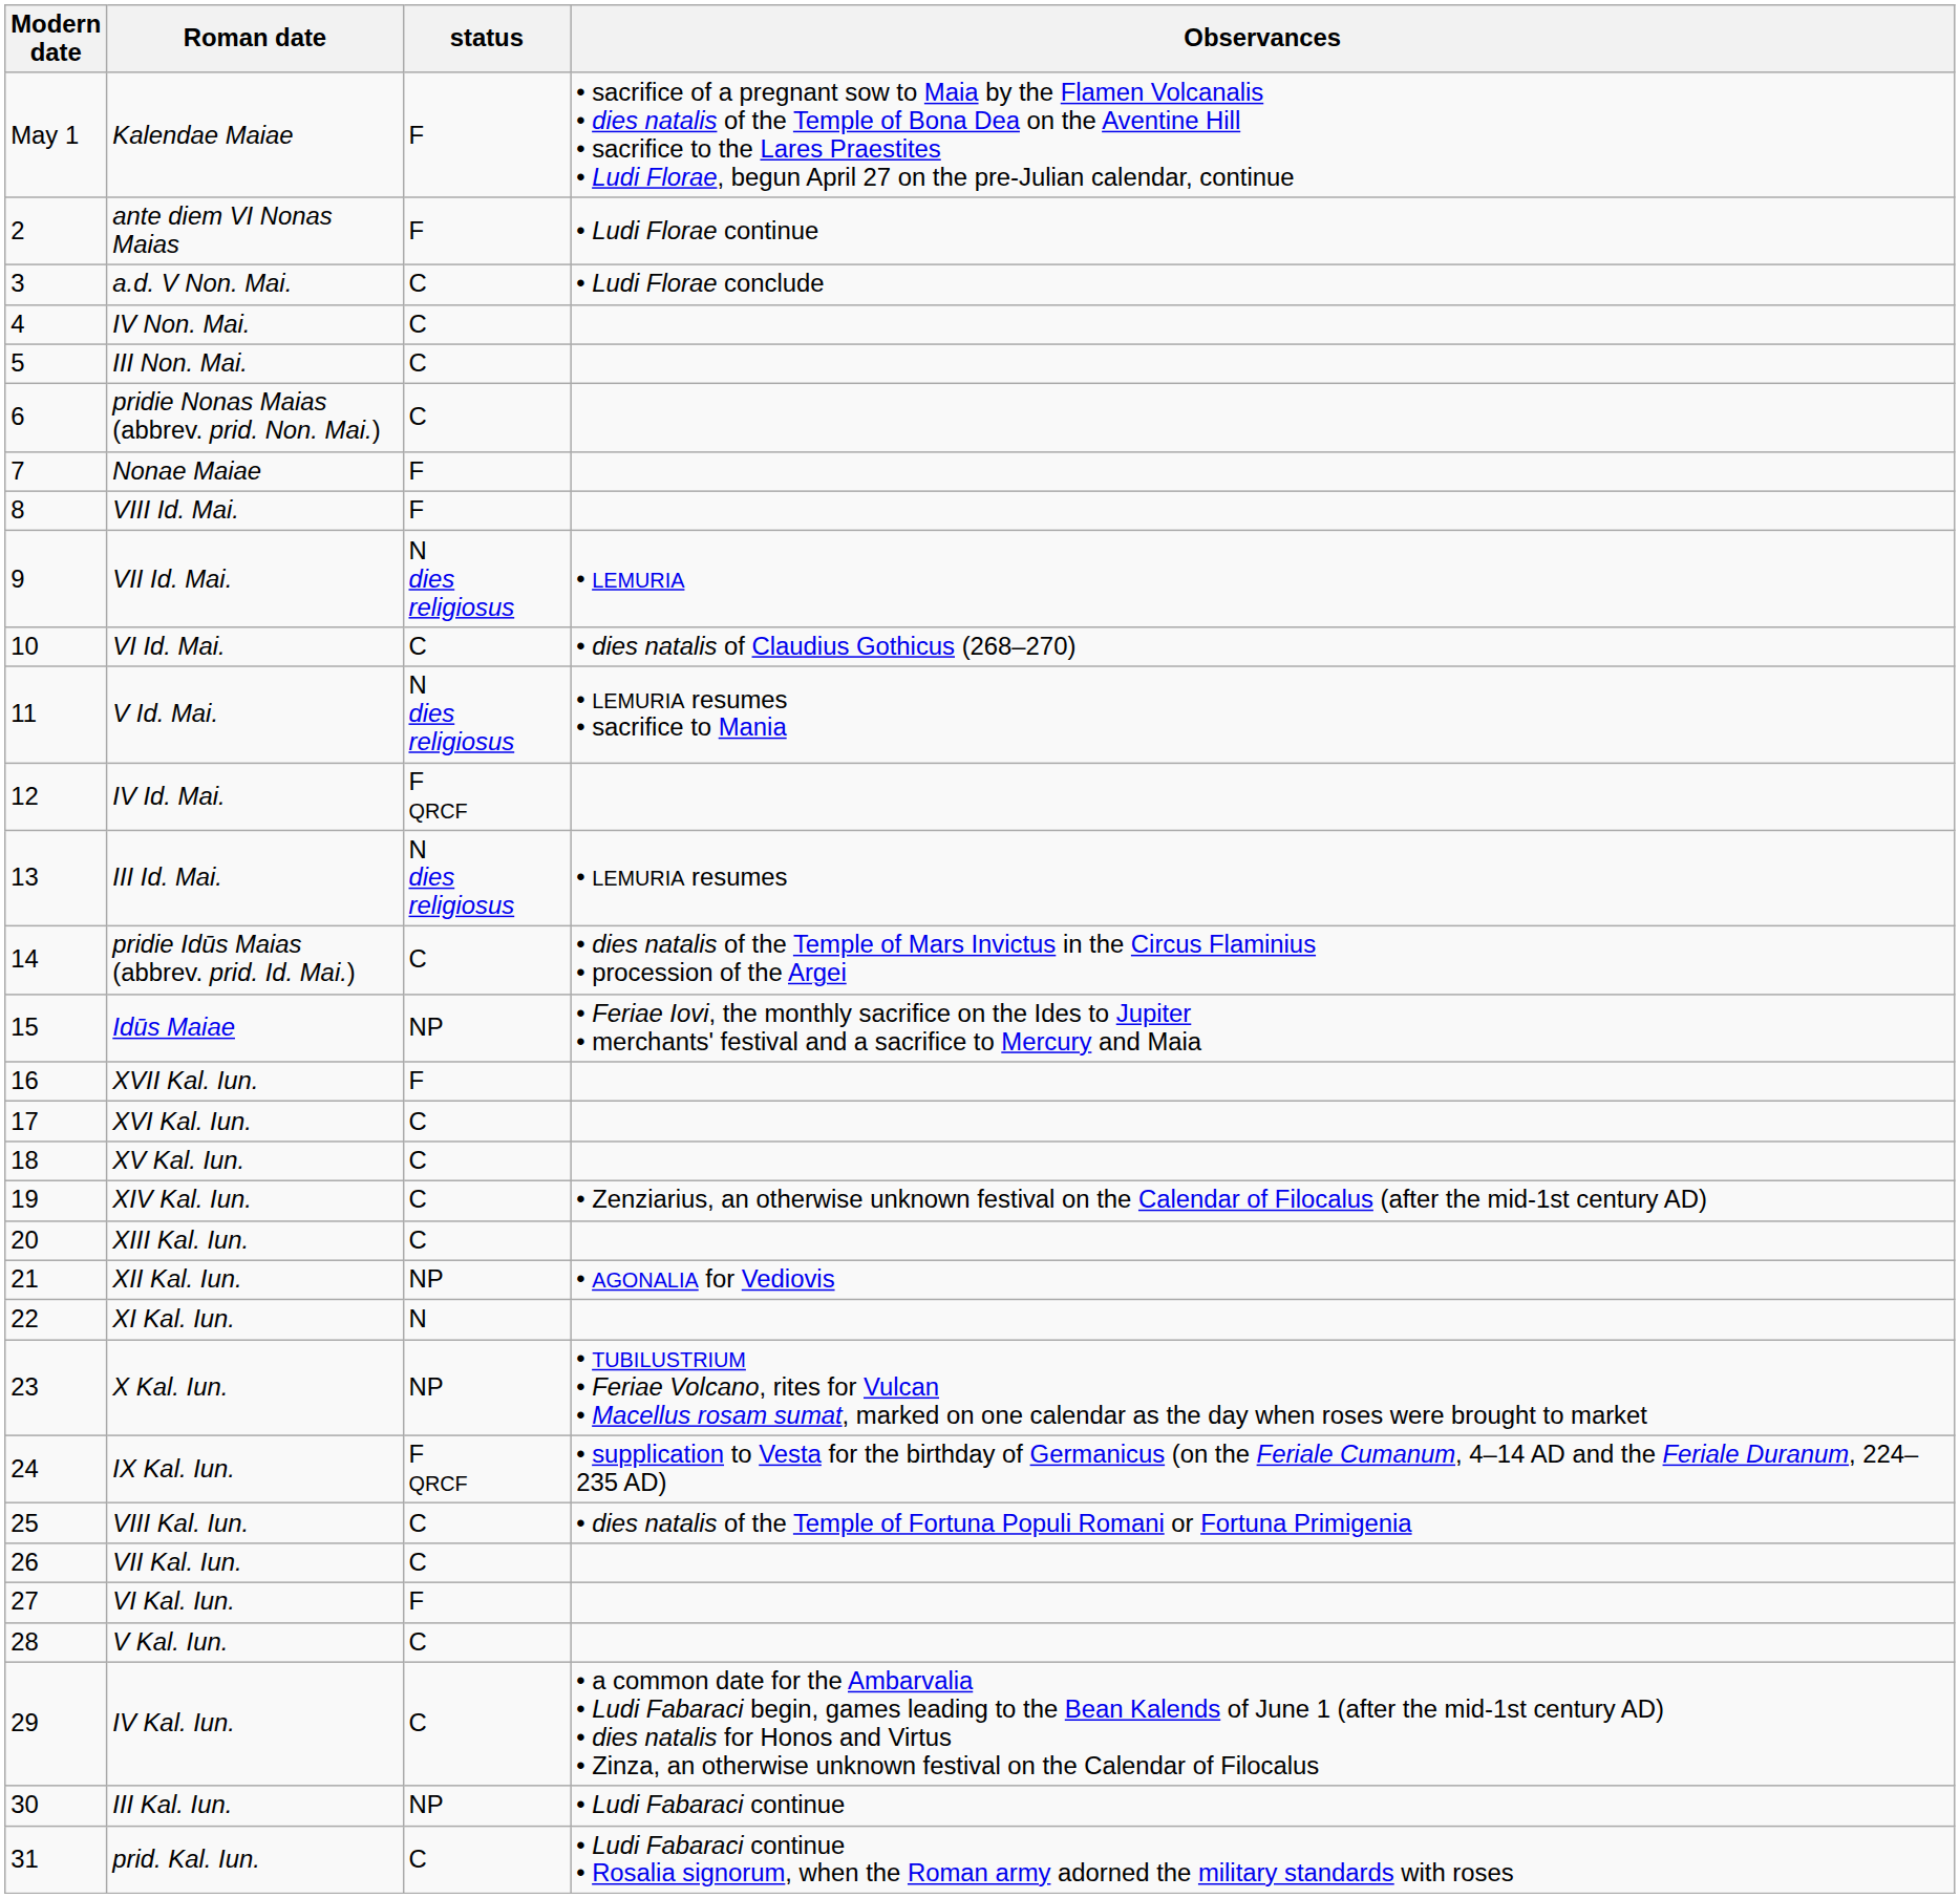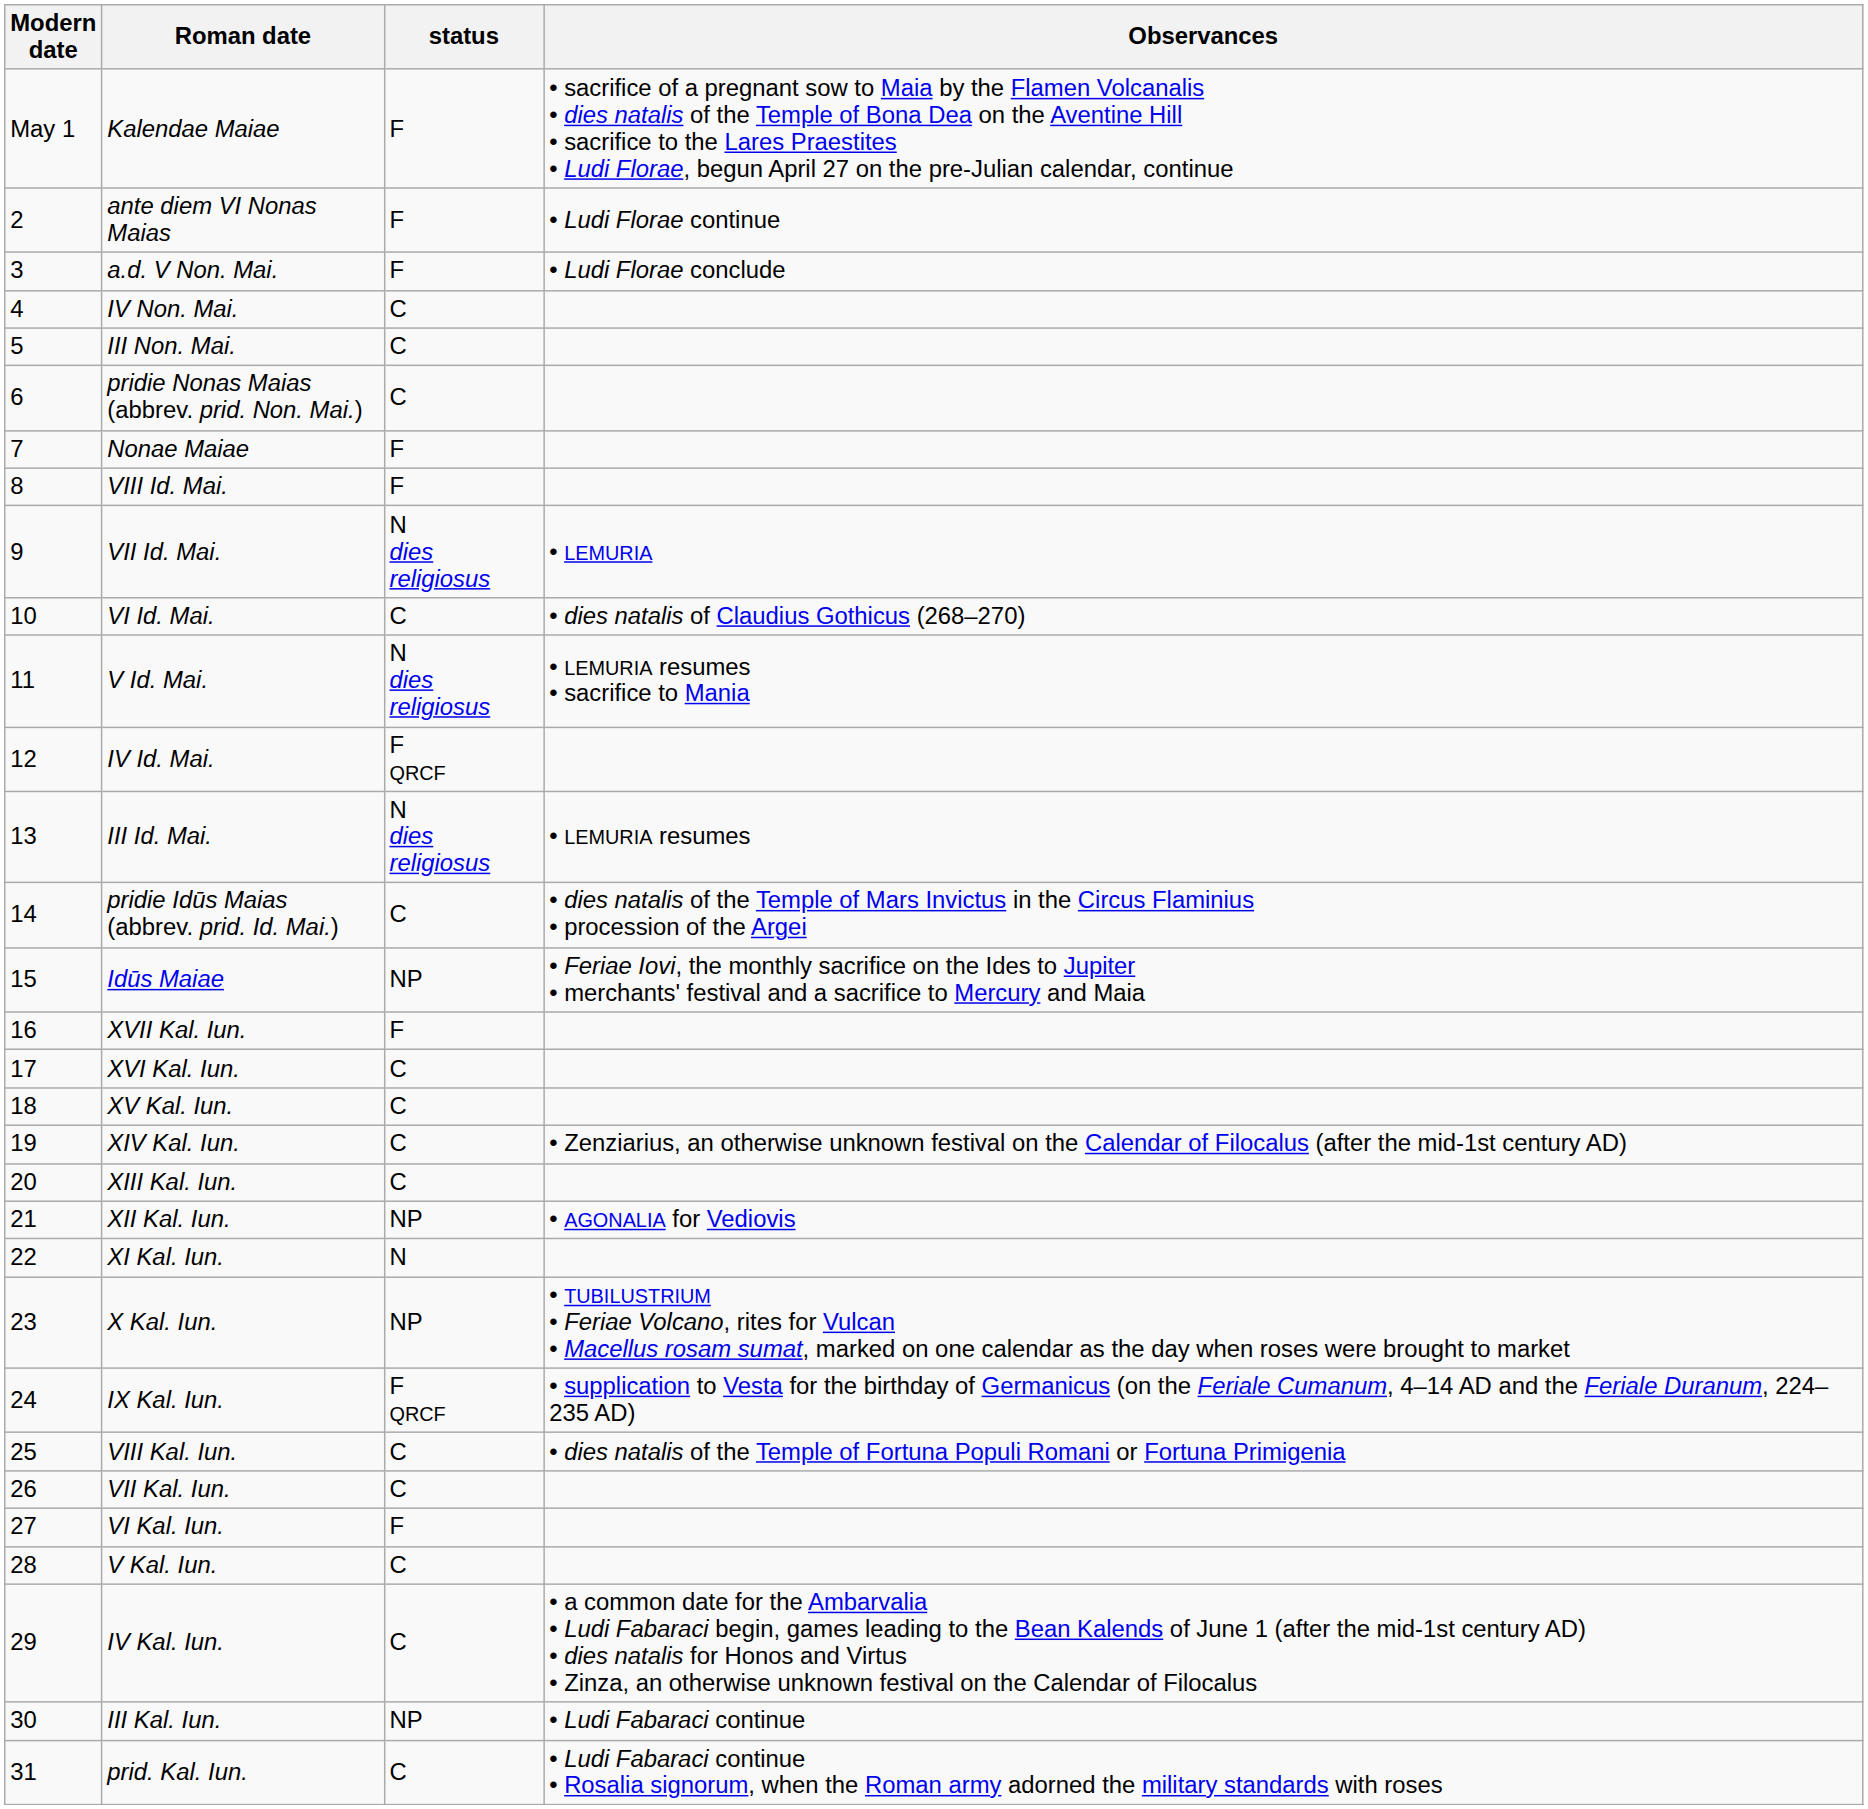a.d. V Non. Mai. | status: C -> F
